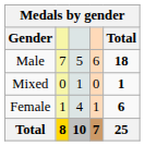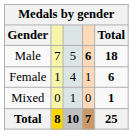Male | column 4: normal -> bold
rows swapped: Female <-> Mixed
